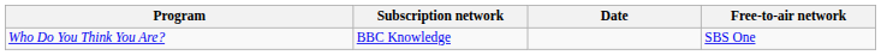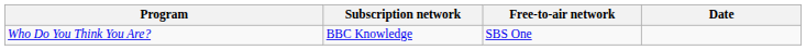columns swapped: Free-to-air network <-> Date
